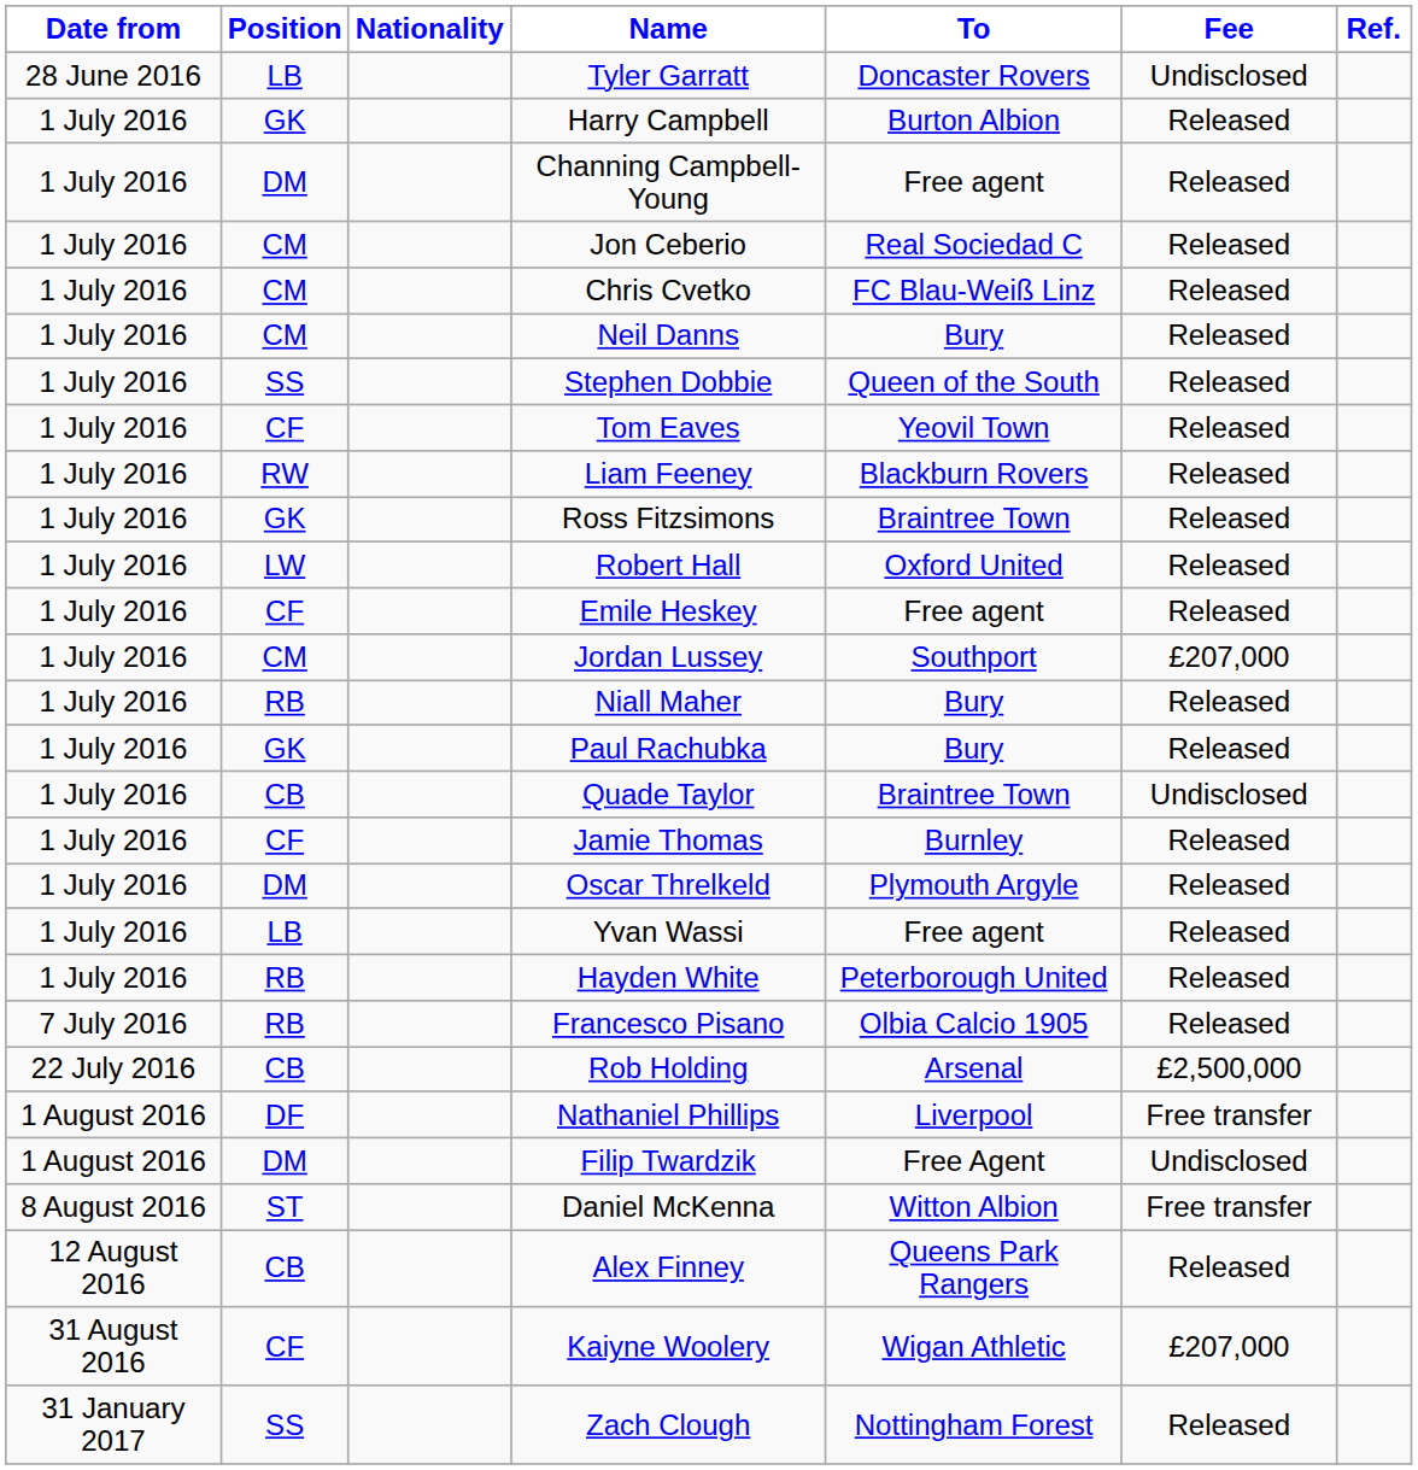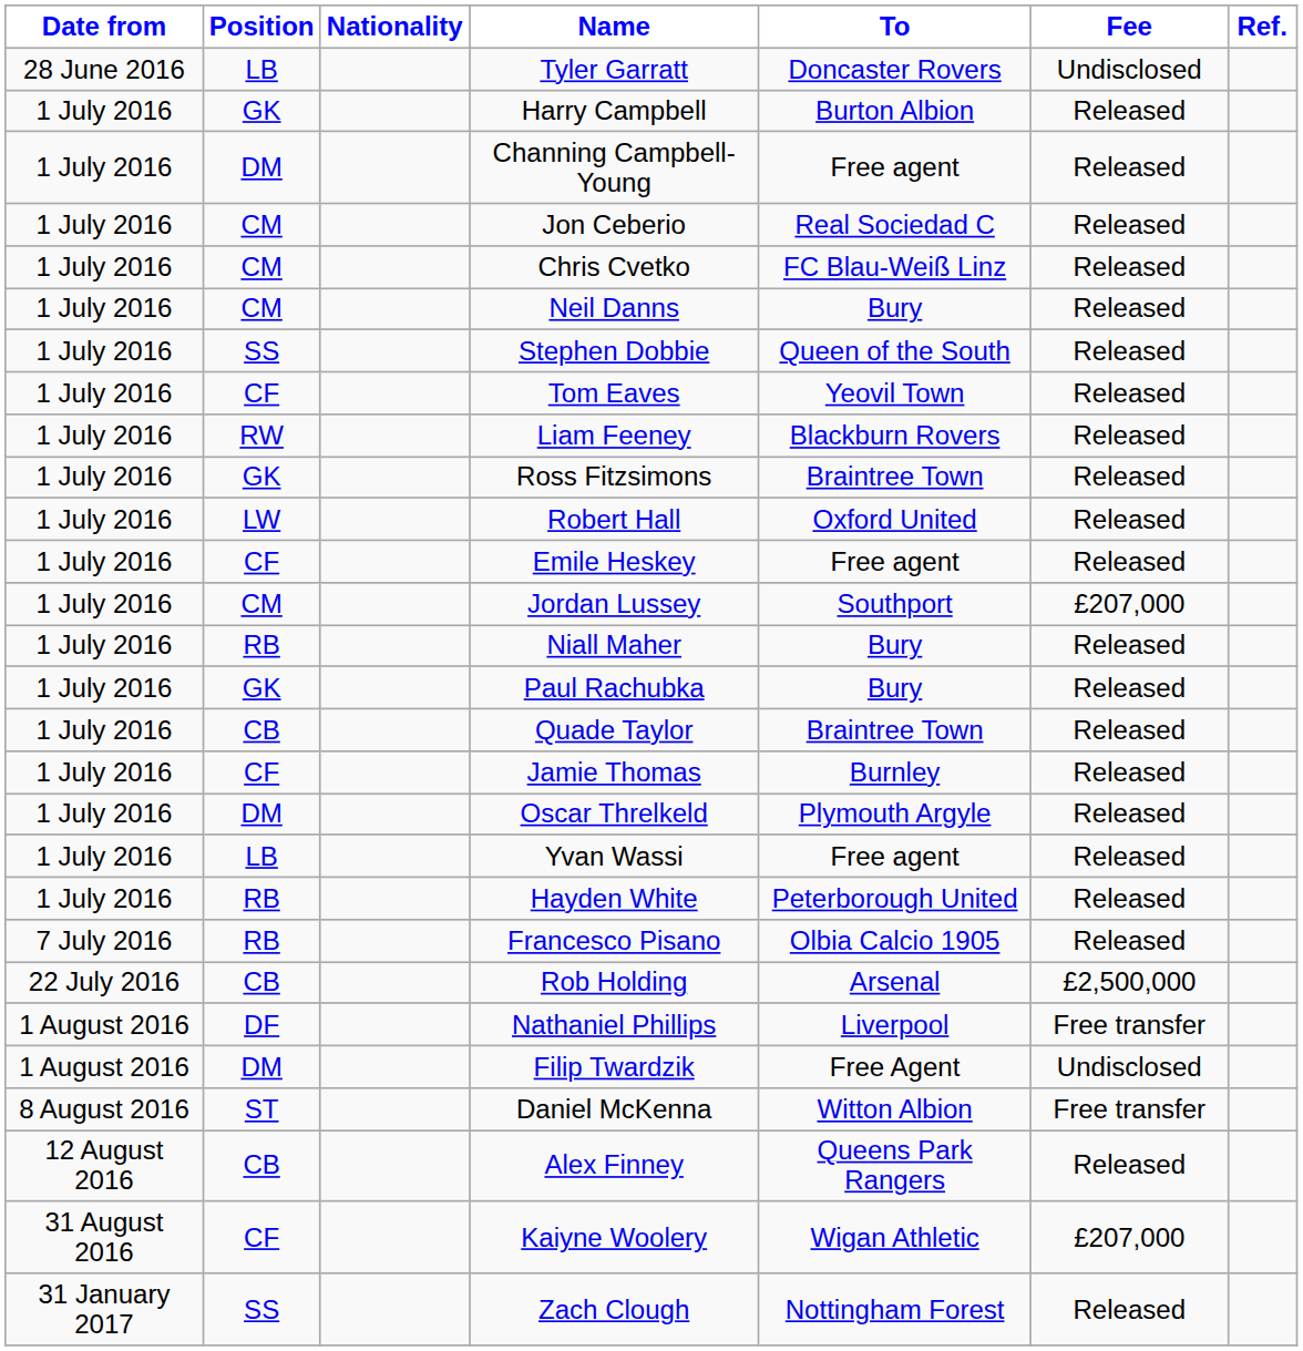Quade Taylor | Fee: Undisclosed -> Released
